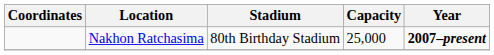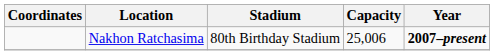Nakhon Ratchasima | Capacity: 25,000 -> 25,006
